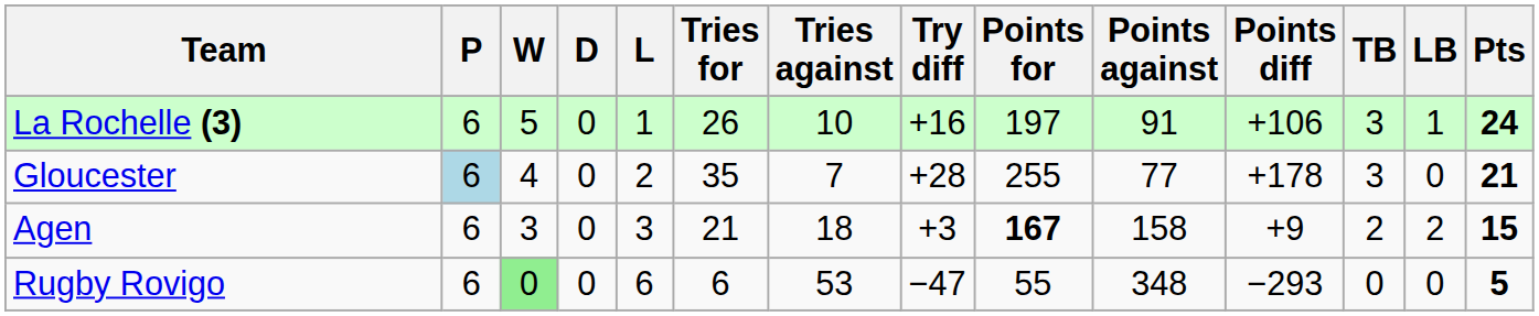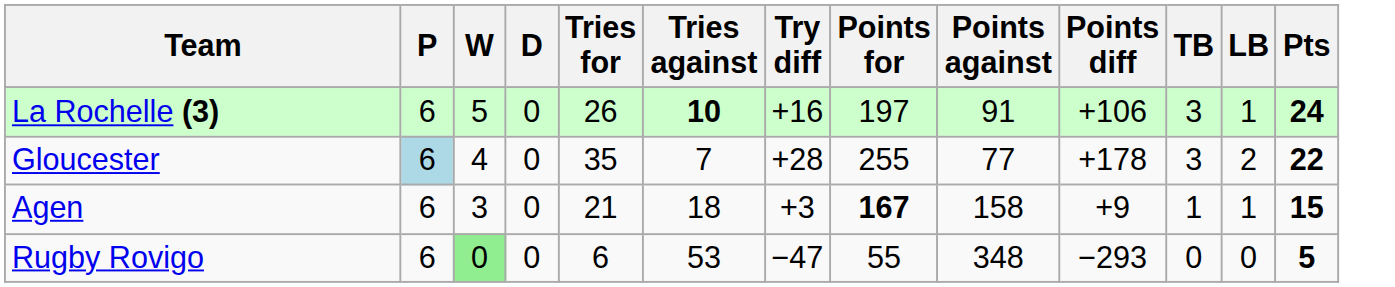- column: L | 1 | 2 | 3 | 6
La Rochelle (3) | Tries against: normal -> bold
Gloucester | LB: 0 -> 2
Gloucester | Pts: 21 -> 22
Agen | TB: 2 -> 1
Agen | LB: 2 -> 1
